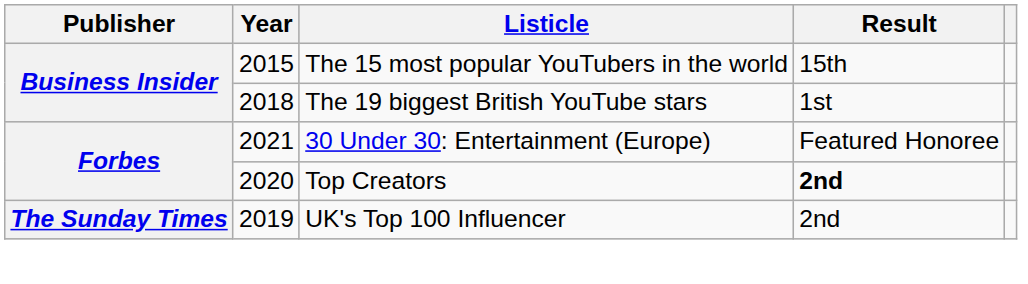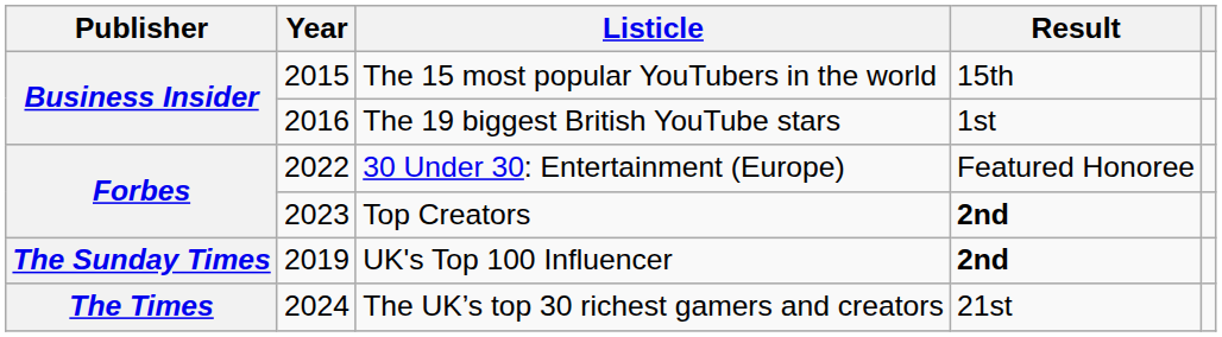The 19 biggest British YouTube stars | Year: 2018 -> 2016
30 Under 30: Entertainment (Europe) | Year: 2021 -> 2022
Top Creators | Year: 2020 -> 2023
UK's Top 100 Influencer | Result: normal -> bold
+ row: The Times | 2024 | The UK’s top 30 richest gamers and creators | 21st
